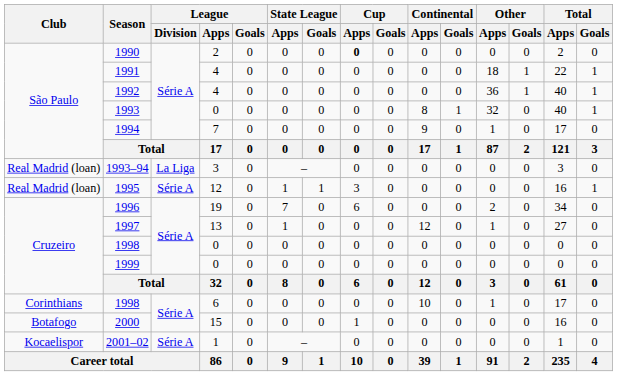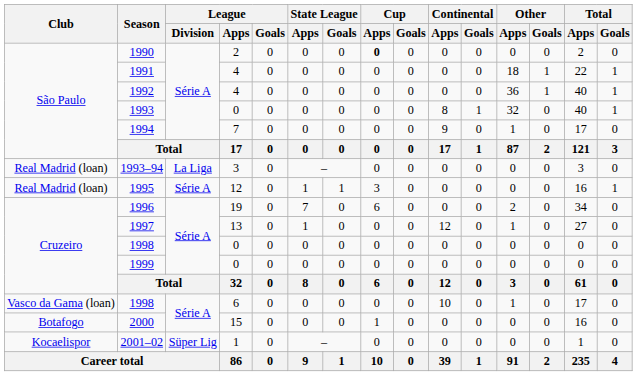1998 / 6 | Club: Corinthians -> Vasco da Gama (loan)
2001–02 | League / Division: Série A -> Süper Lig
